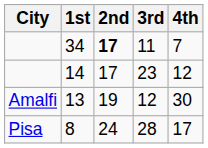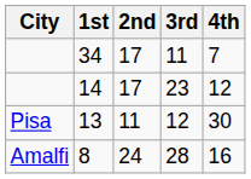34 | 2nd: bold -> normal
13 | City: Amalfi -> Pisa
13 | 2nd: 19 -> 11
8 | City: Pisa -> Amalfi
8 | 4th: 17 -> 16
